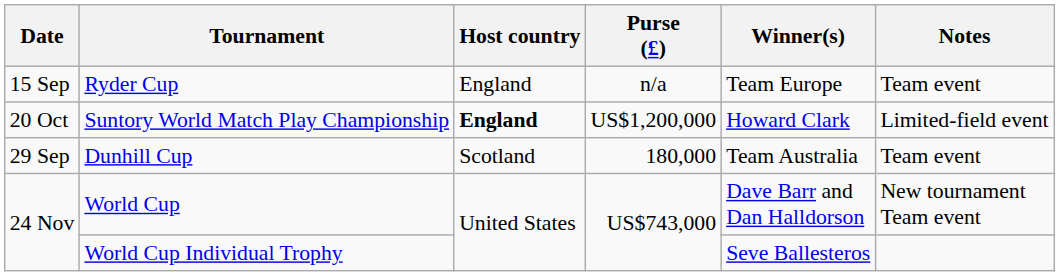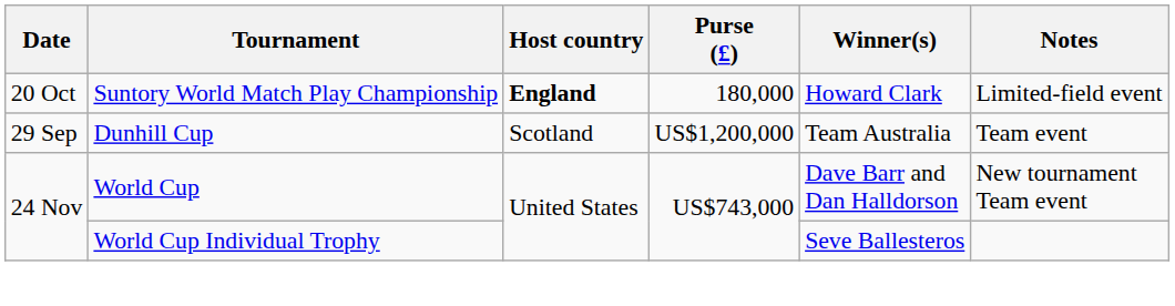- row: 15 Sep | Ryder Cup | England | n/a | Team Europe | Team event
Suntory World Match Play Championship | Purse (£): US$1,200,000 -> 180,000
Dunhill Cup | Purse (£): 180,000 -> US$1,200,000
